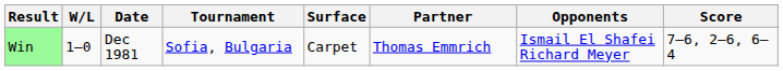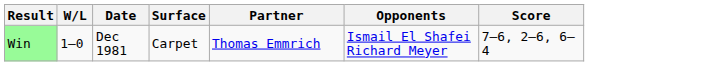- column: Tournament | Sofia, Bulgaria
